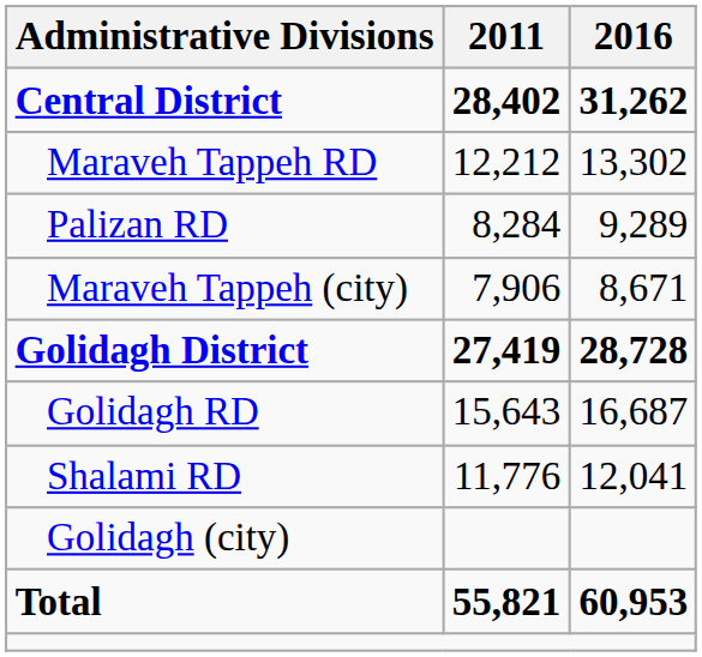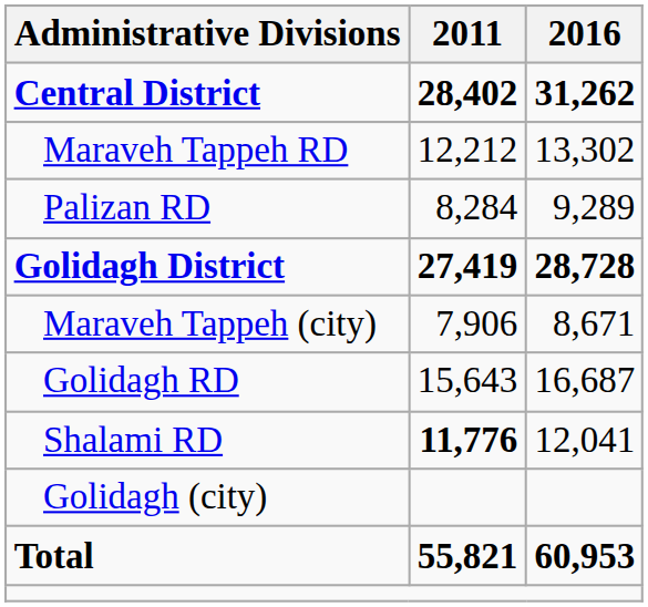rows swapped: Maraveh Tappeh (city) <-> Golidagh District
Shalami RD | 2011: normal -> bold
